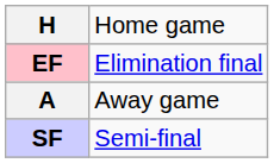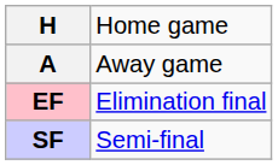rows swapped: A <-> EF
